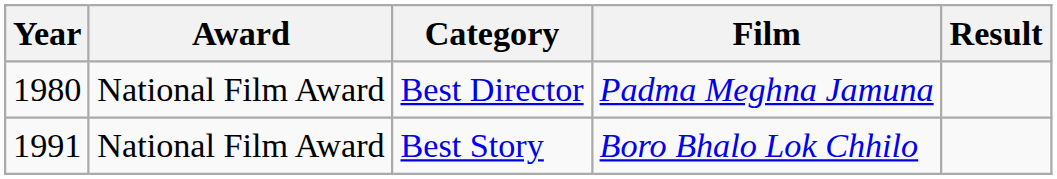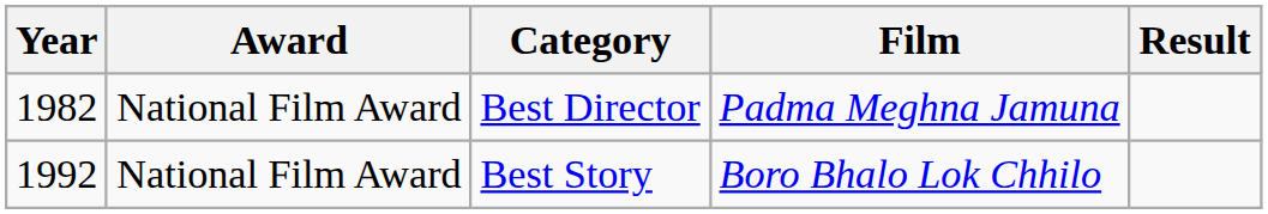Best Director | Year: 1980 -> 1982
Best Story | Year: 1991 -> 1992
